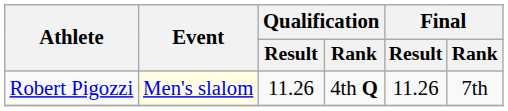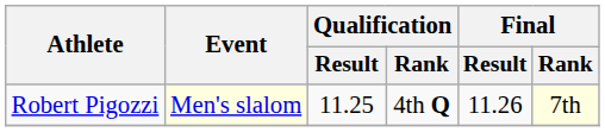Robert Pigozzi | Qualification / Result: 11.26 -> 11.25
Robert Pigozzi | Final / Rank: no background -> lightyellow background
